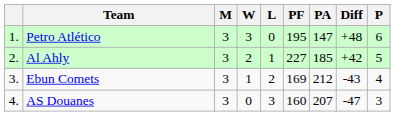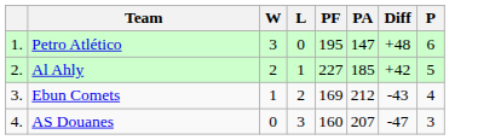- column: M | 3 | 3 | 3 | 3
